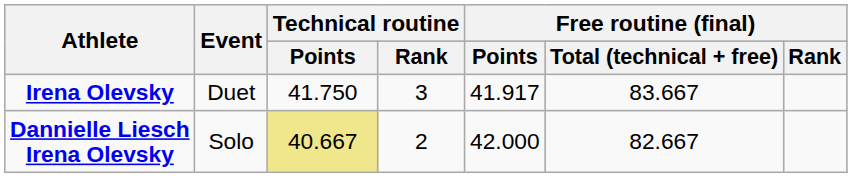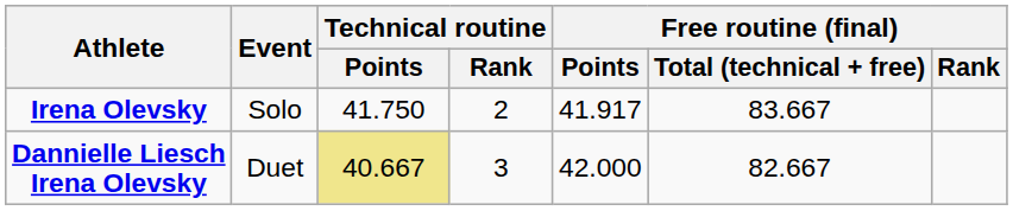Irena Olevsky | Event: Duet -> Solo
Irena Olevsky | Technical routine / Rank: 3 -> 2
Dannielle Liesch Irena Olevsky | Event: Solo -> Duet
Dannielle Liesch Irena Olevsky | Technical routine / Rank: 2 -> 3
